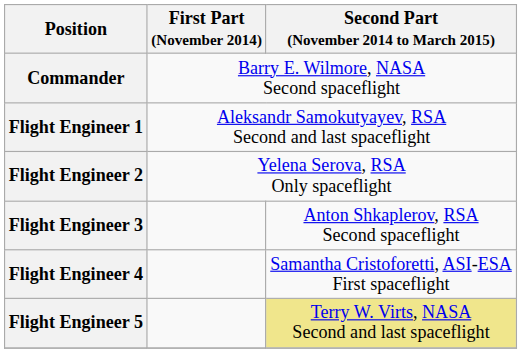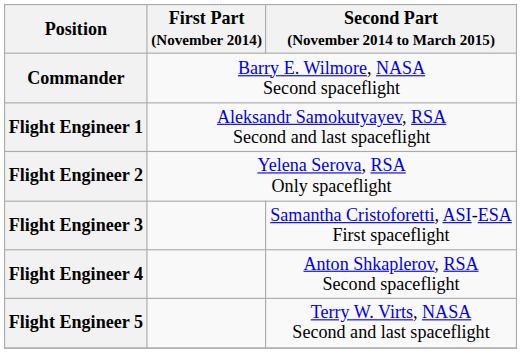Flight Engineer 3 | Second Part (November 2014 to March 2015): Anton Shkaplerov, RSA Second spaceflight -> Samantha Cristoforetti, ASI-ESA First spaceflight
Flight Engineer 4 | Second Part (November 2014 to March 2015): Samantha Cristoforetti, ASI-ESA First spaceflight -> Anton Shkaplerov, RSA Second spaceflight
Flight Engineer 5 | Second Part (November 2014 to March 2015): khaki background -> no background
